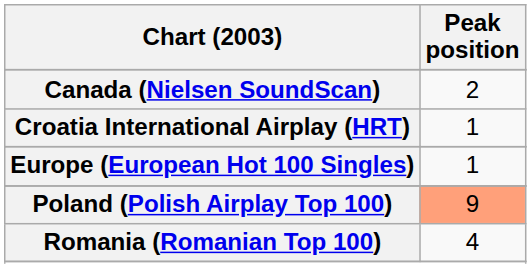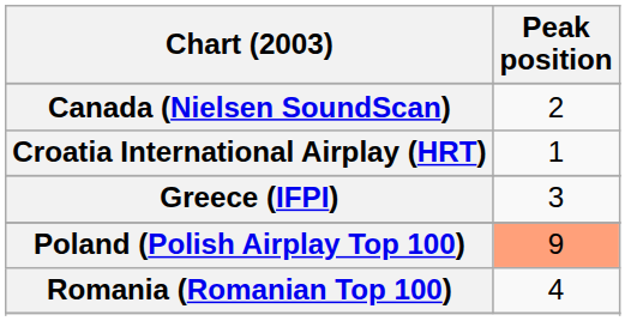- row: Europe (European Hot 100 Singles) | 1
+ row: Greece (IFPI) | 3
